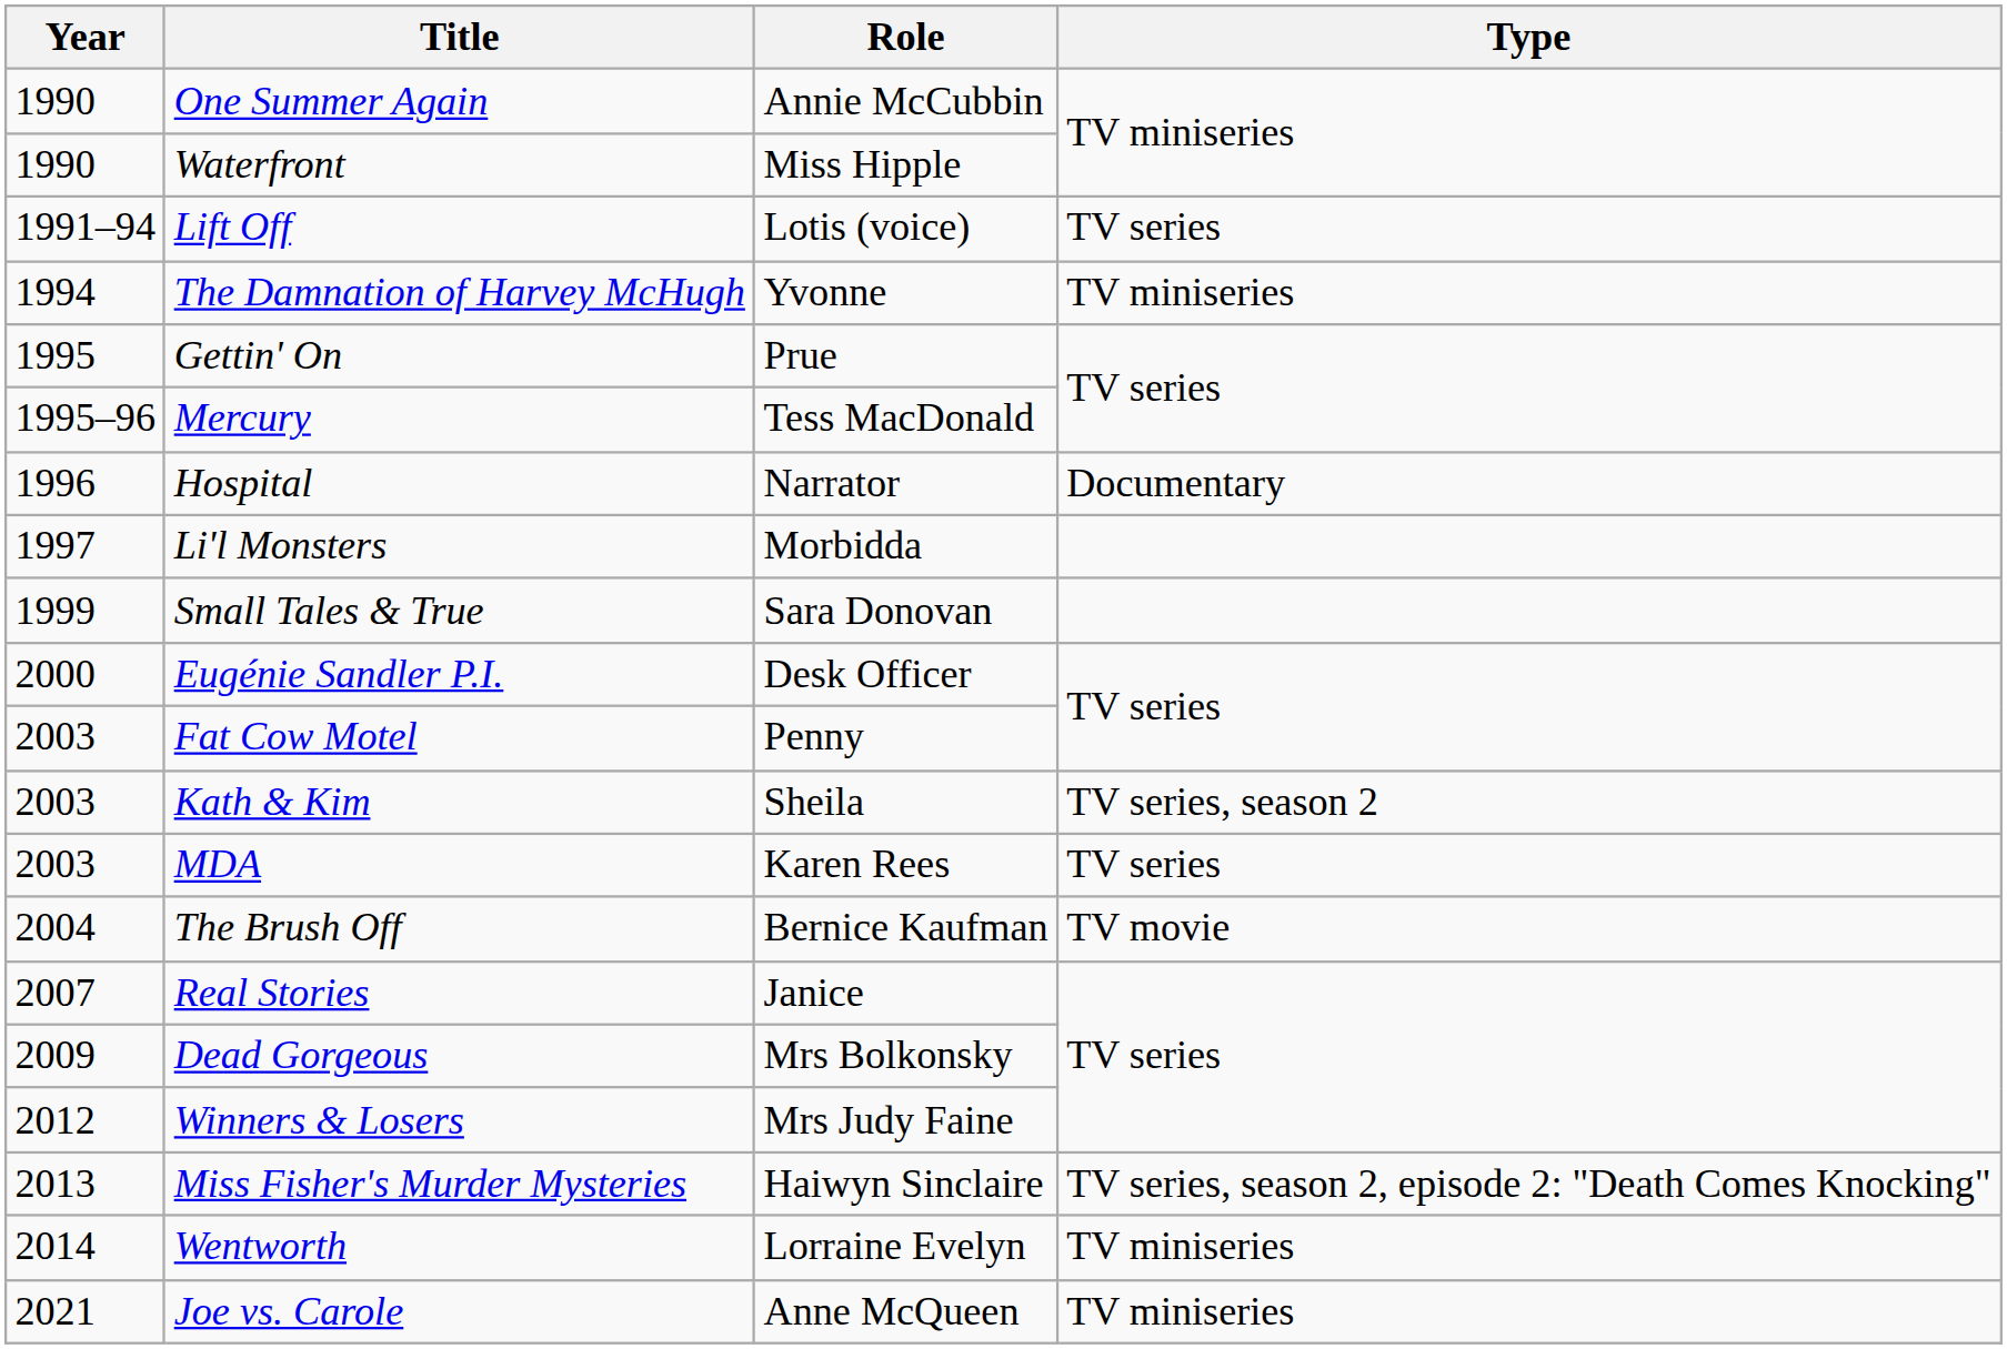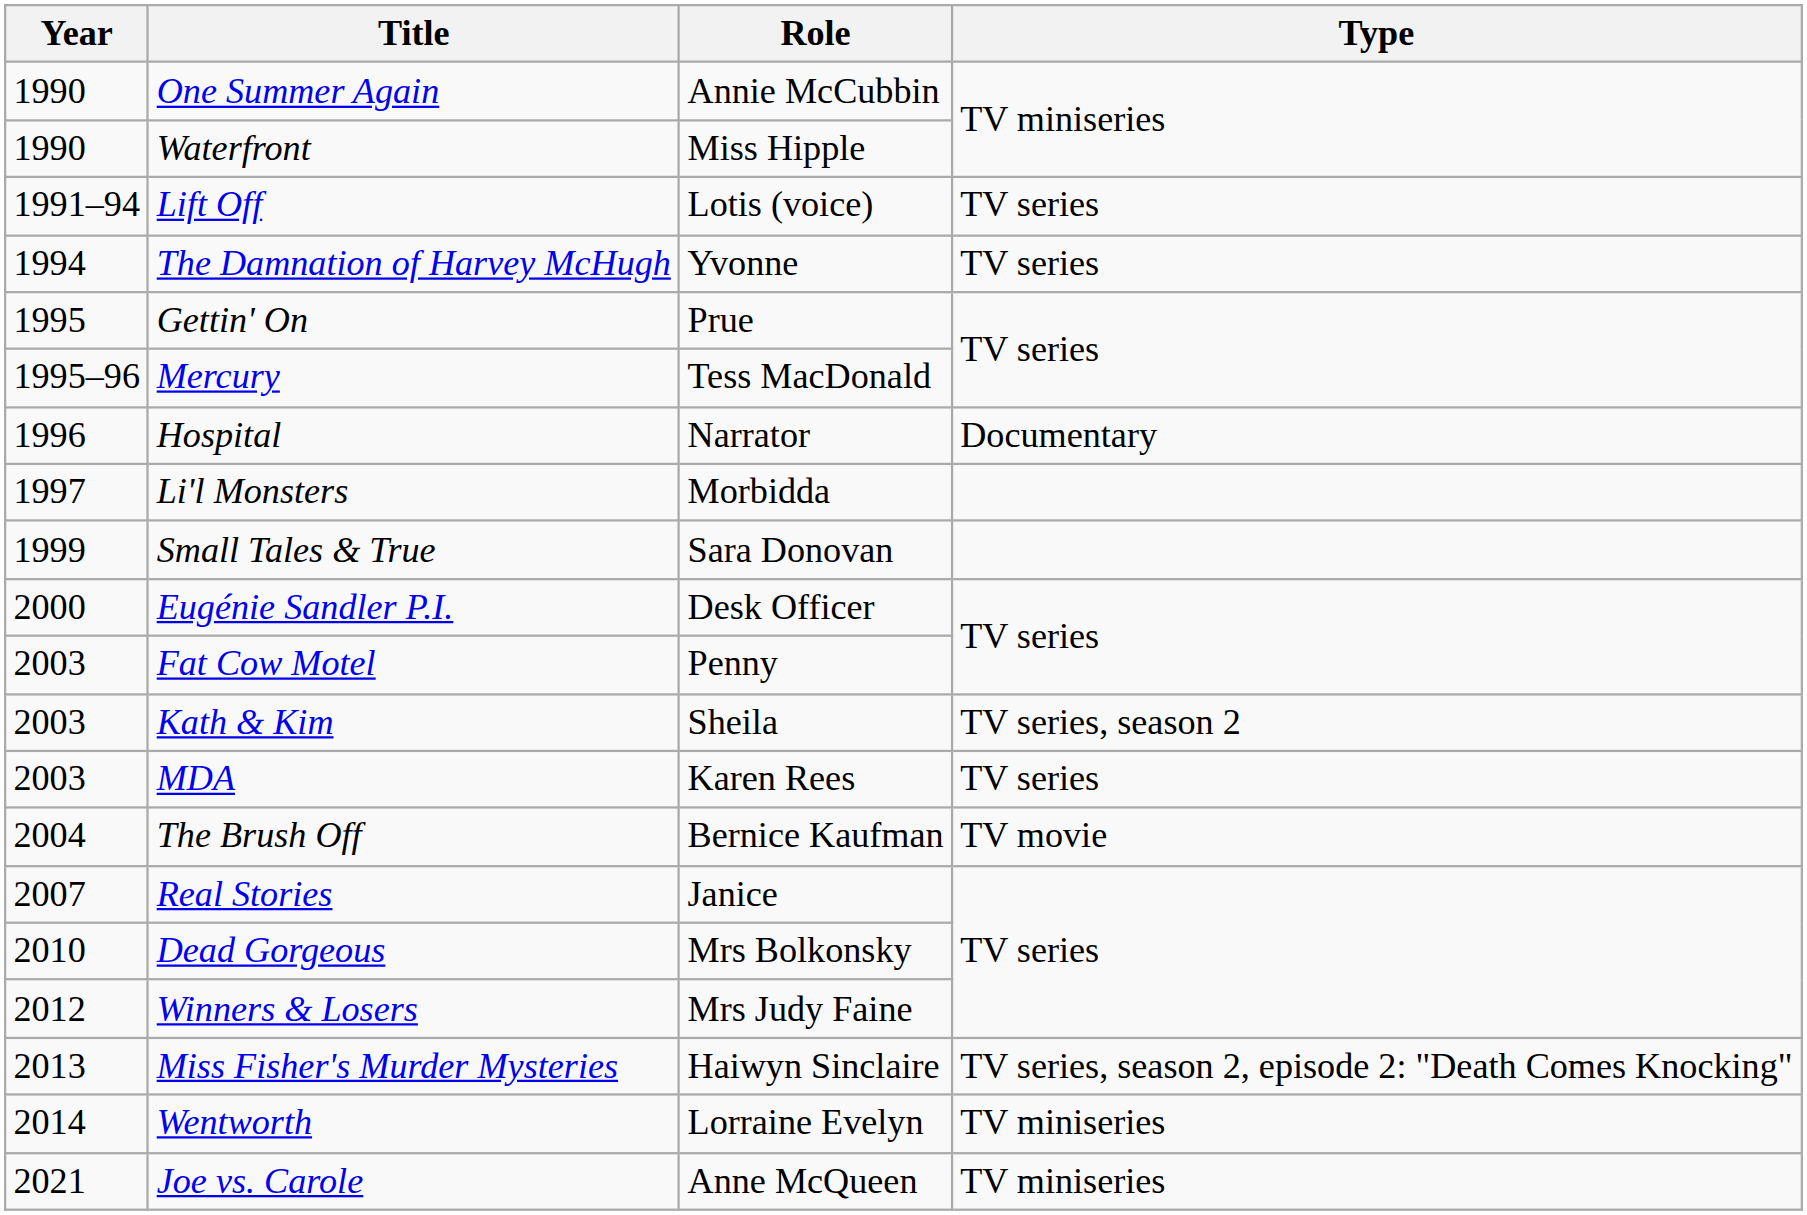The Damnation of Harvey McHugh | Type: TV miniseries -> TV series
Dead Gorgeous | Year: 2009 -> 2010
